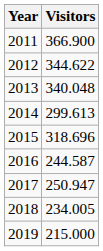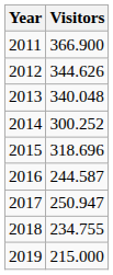2012 | Visitors: 344.622 -> 344.626
2014 | Visitors: 299.613 -> 300.252
2018 | Visitors: 234.005 -> 234.755
